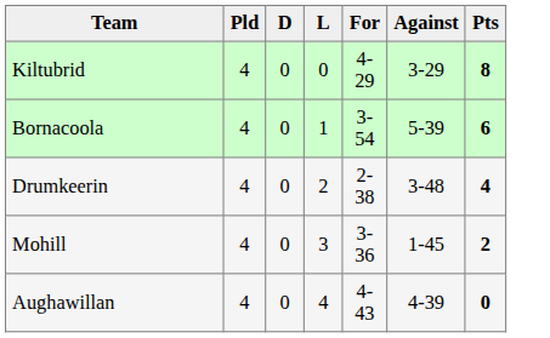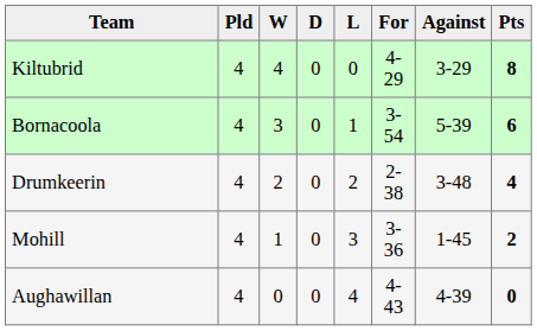+ column: W | 4 | 3 | 2 | 1 | 0
